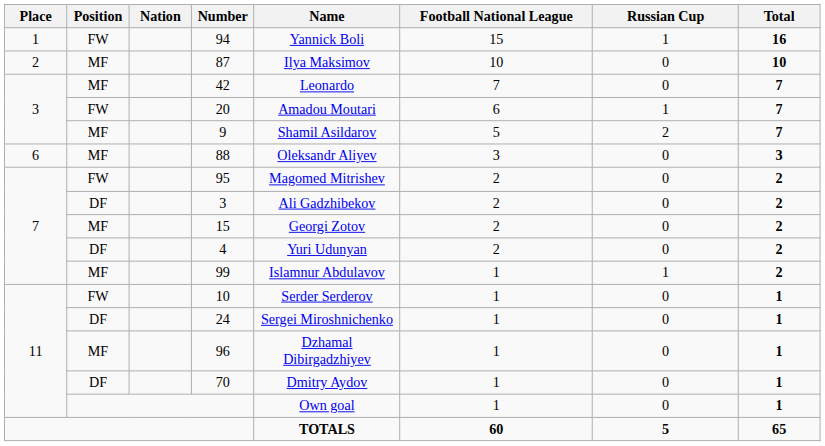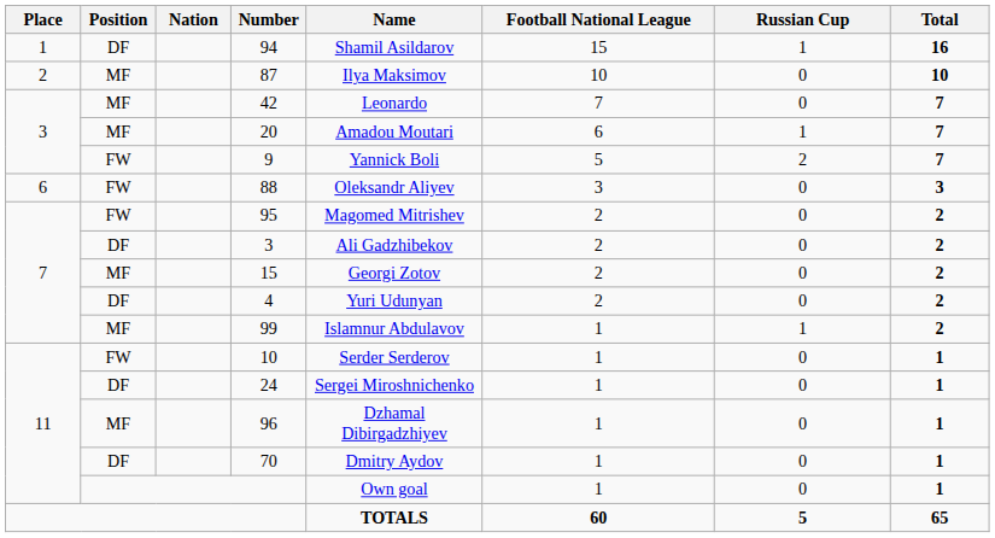94 | Position: FW -> DF
94 | Name: Yannick Boli -> Shamil Asildarov
20 | Position: FW -> MF
9 | Position: MF -> FW
9 | Name: Shamil Asildarov -> Yannick Boli
88 | Position: MF -> FW
